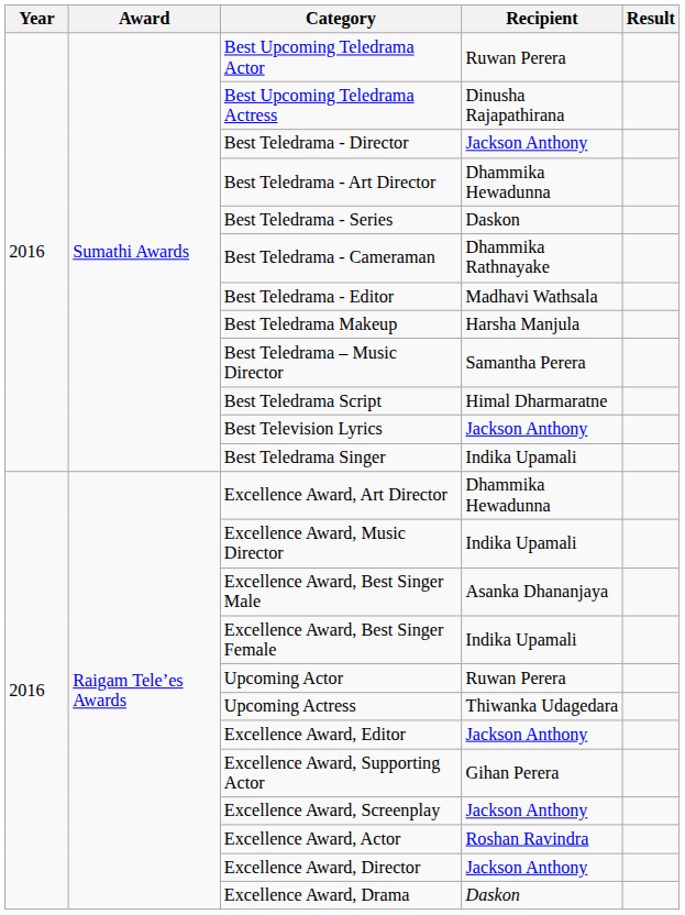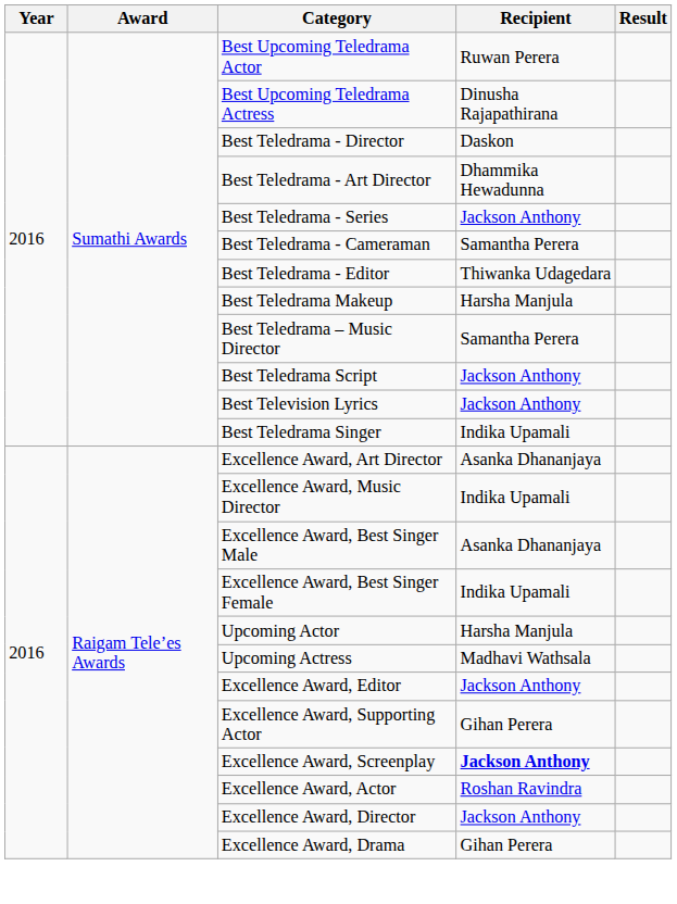Best Teledrama - Director | Recipient: Jackson Anthony -> Daskon
Best Teledrama - Series | Recipient: Daskon -> Jackson Anthony
Best Teledrama - Cameraman | Recipient: Dhammika Rathnayake -> Samantha Perera
Best Teledrama - Editor | Recipient: Madhavi Wathsala -> Thiwanka Udagedara
Best Teledrama Script | Recipient: Himal Dharmaratne -> Jackson Anthony
Excellence Award, Art Director | Recipient: Dhammika Hewadunna -> Asanka Dhananjaya
Upcoming Actor | Recipient: Ruwan Perera -> Harsha Manjula
Upcoming Actress | Recipient: Thiwanka Udagedara -> Madhavi Wathsala
Excellence Award, Screenplay | Recipient: normal -> bold
Excellence Award, Drama | Recipient: Daskon -> Gihan Perera
